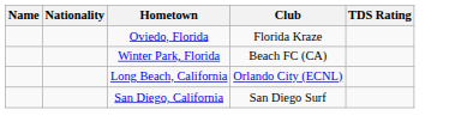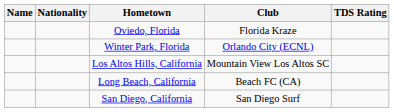Winter Park, Florida | Club: Beach FC (CA) -> Orlando City (ECNL)
+ row: Los Altos Hills, California | Mountain View Los Altos SC
Long Beach, California | Club: Orlando City (ECNL) -> Beach FC (CA)
